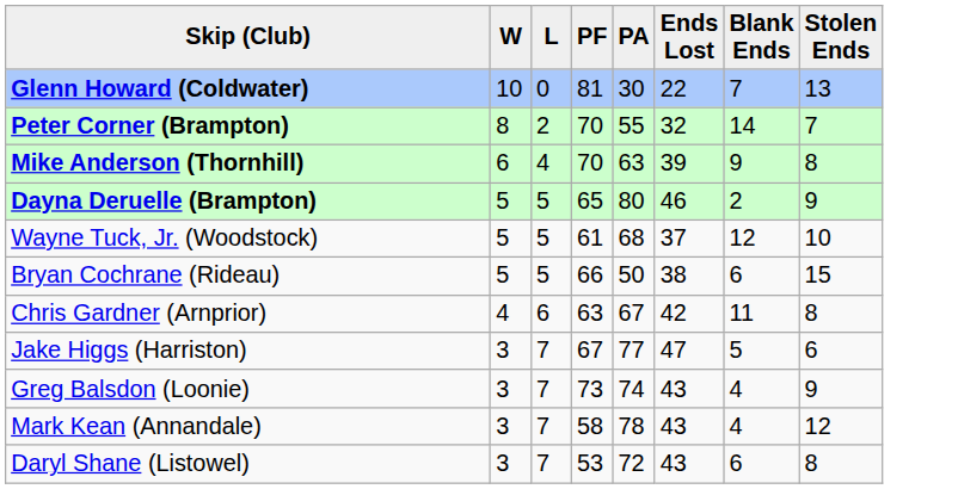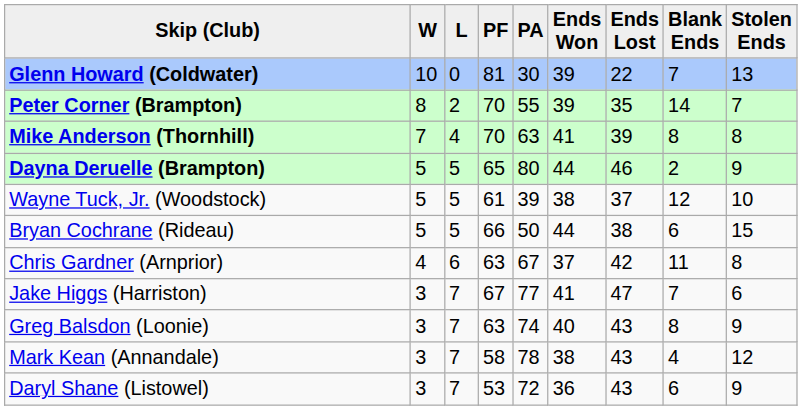+ column: Ends Won | 39 | 39 | 41 | 44 | 38 | 44 | 37 | 41 | 40 | 38 | 36
Peter Corner (Brampton) | Ends Lost: 32 -> 35
Mike Anderson (Thornhill) | W: 6 -> 7
Mike Anderson (Thornhill) | Blank Ends: 9 -> 8
Wayne Tuck, Jr. (Woodstock) | PA: 68 -> 39
Jake Higgs (Harriston) | Blank Ends: 5 -> 7
Greg Balsdon (Loonie) | PF: 73 -> 63
Greg Balsdon (Loonie) | Blank Ends: 4 -> 8
Daryl Shane (Listowel) | Stolen Ends: 8 -> 9
